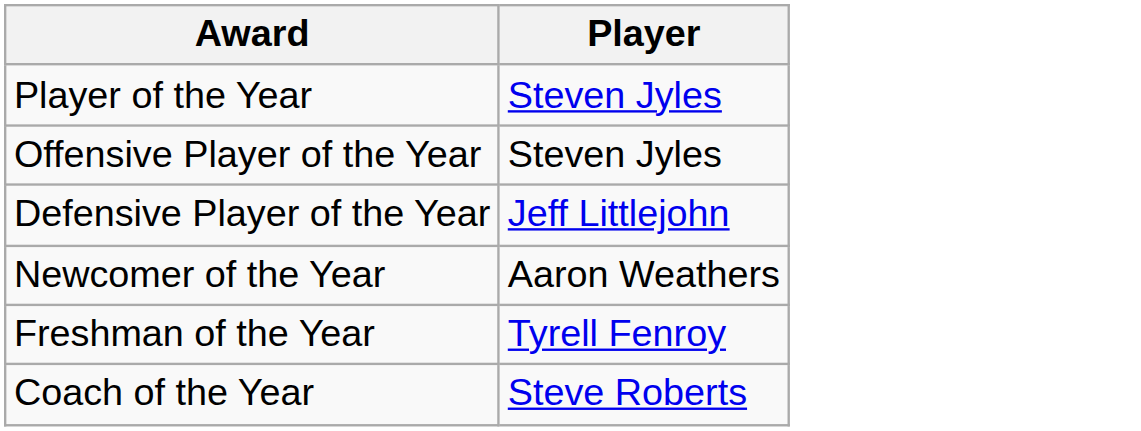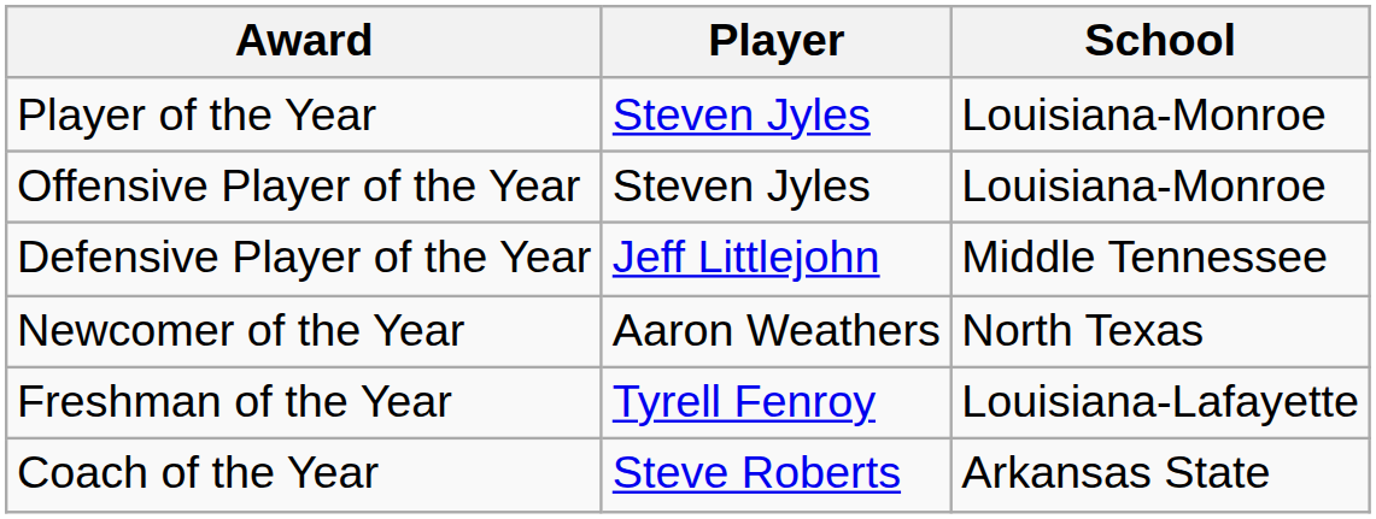+ column: School | Louisiana-Monroe | Louisiana-Monroe | Middle Tennessee | North Texas | Louisiana-Lafayette | Arkansas State
